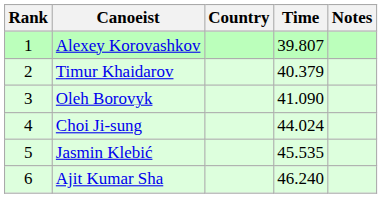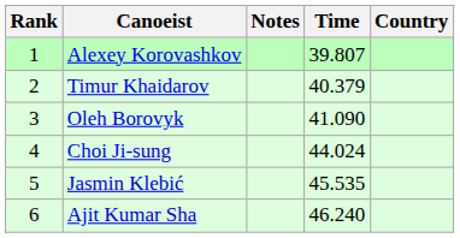columns swapped: Country <-> Notes
